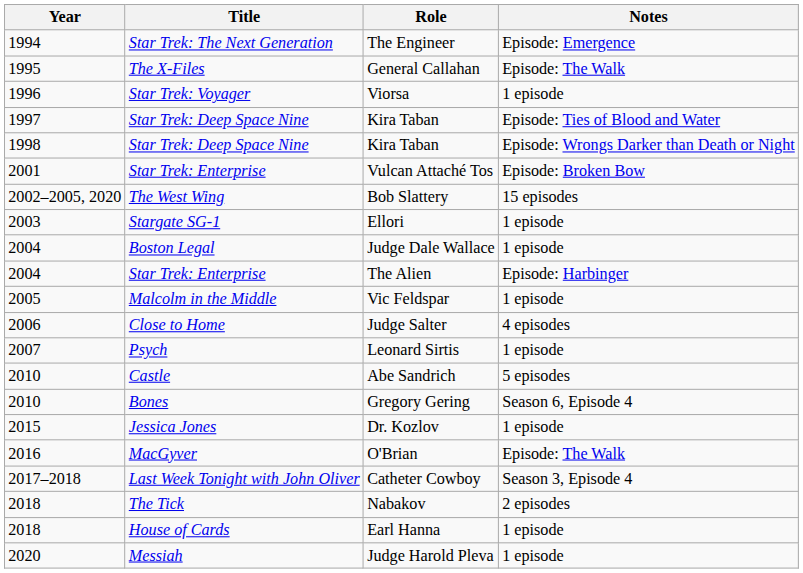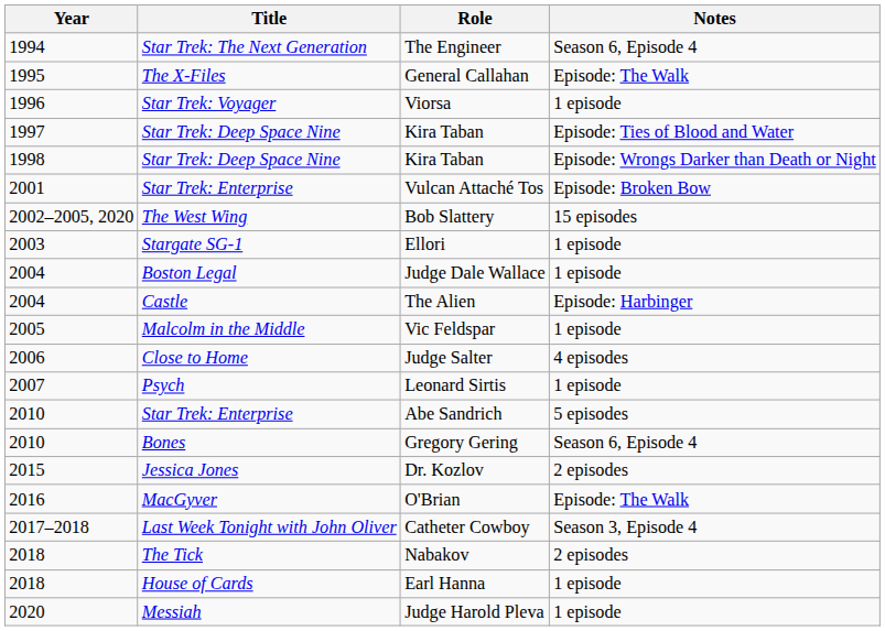The Engineer | Notes: Episode: Emergence -> Season 6, Episode 4
The Alien | Title: Star Trek: Enterprise -> Castle
Abe Sandrich | Title: Castle -> Star Trek: Enterprise
Dr. Kozlov | Notes: 1 episode -> 2 episodes
